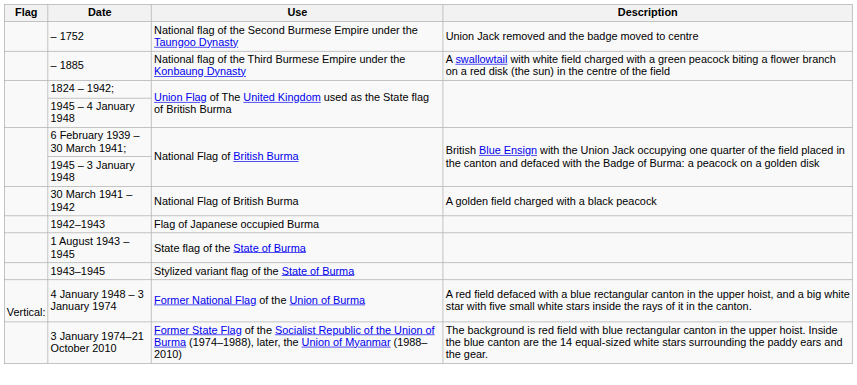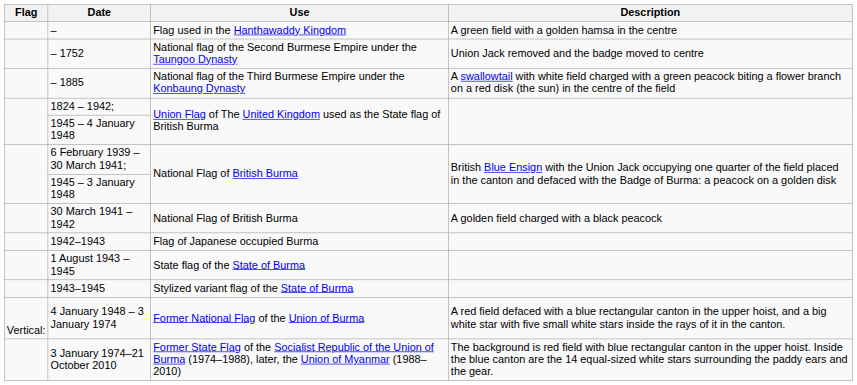+ row: – | Flag used in the Hanthawaddy Kingdom | A green field with a golden hamsa in the centre
